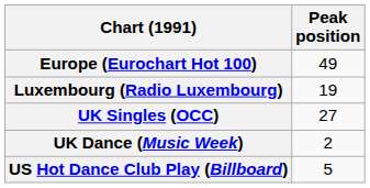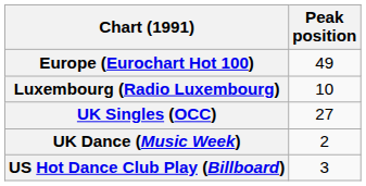Luxembourg (Radio Luxembourg) | Peak position: 19 -> 10
US Hot Dance Club Play (Billboard) | Peak position: 5 -> 3
